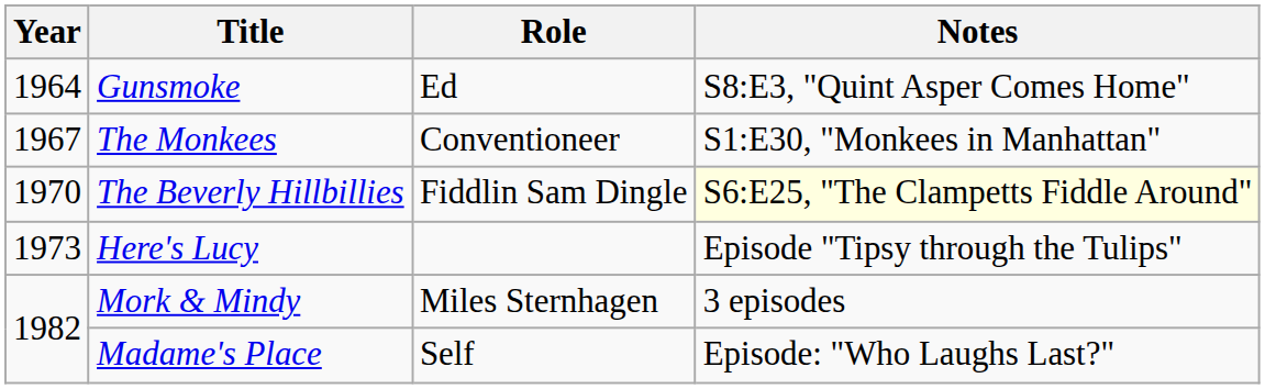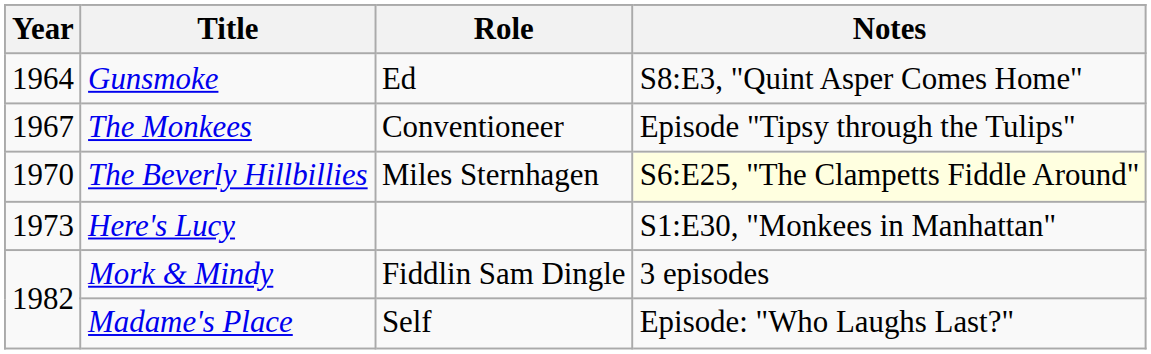The Monkees | Notes: S1:E30, "Monkees in Manhattan" -> Episode "Tipsy through the Tulips"
The Beverly Hillbillies | Role: Fiddlin Sam Dingle -> Miles Sternhagen
Here's Lucy | Notes: Episode "Tipsy through the Tulips" -> S1:E30, "Monkees in Manhattan"
Mork & Mindy | Role: Miles Sternhagen -> Fiddlin Sam Dingle
